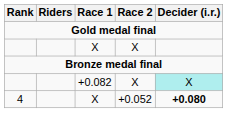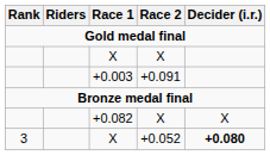+ row: +0.003 | +0.091
+0.082 | Decider (i.r.): paleturquoise background -> no background
X / +0.052 | Rank: 4 -> 3
